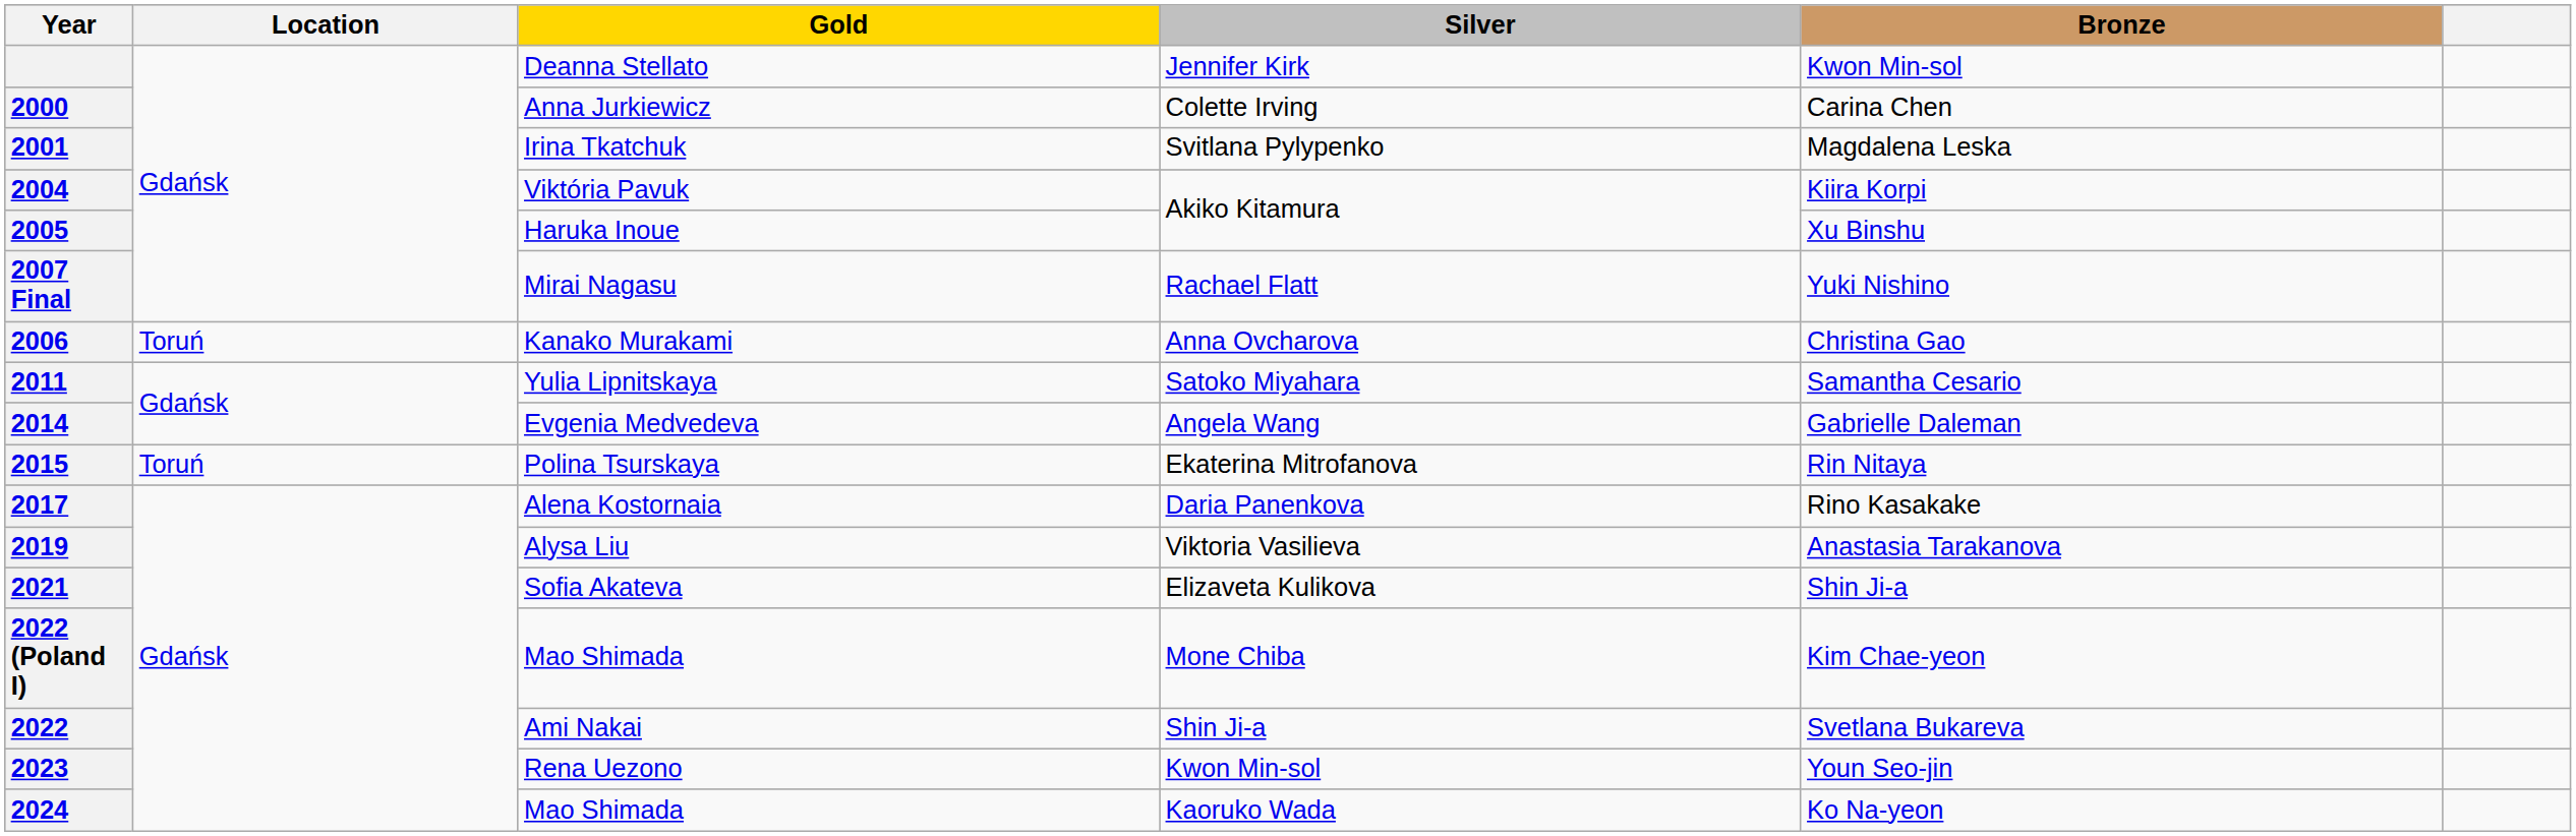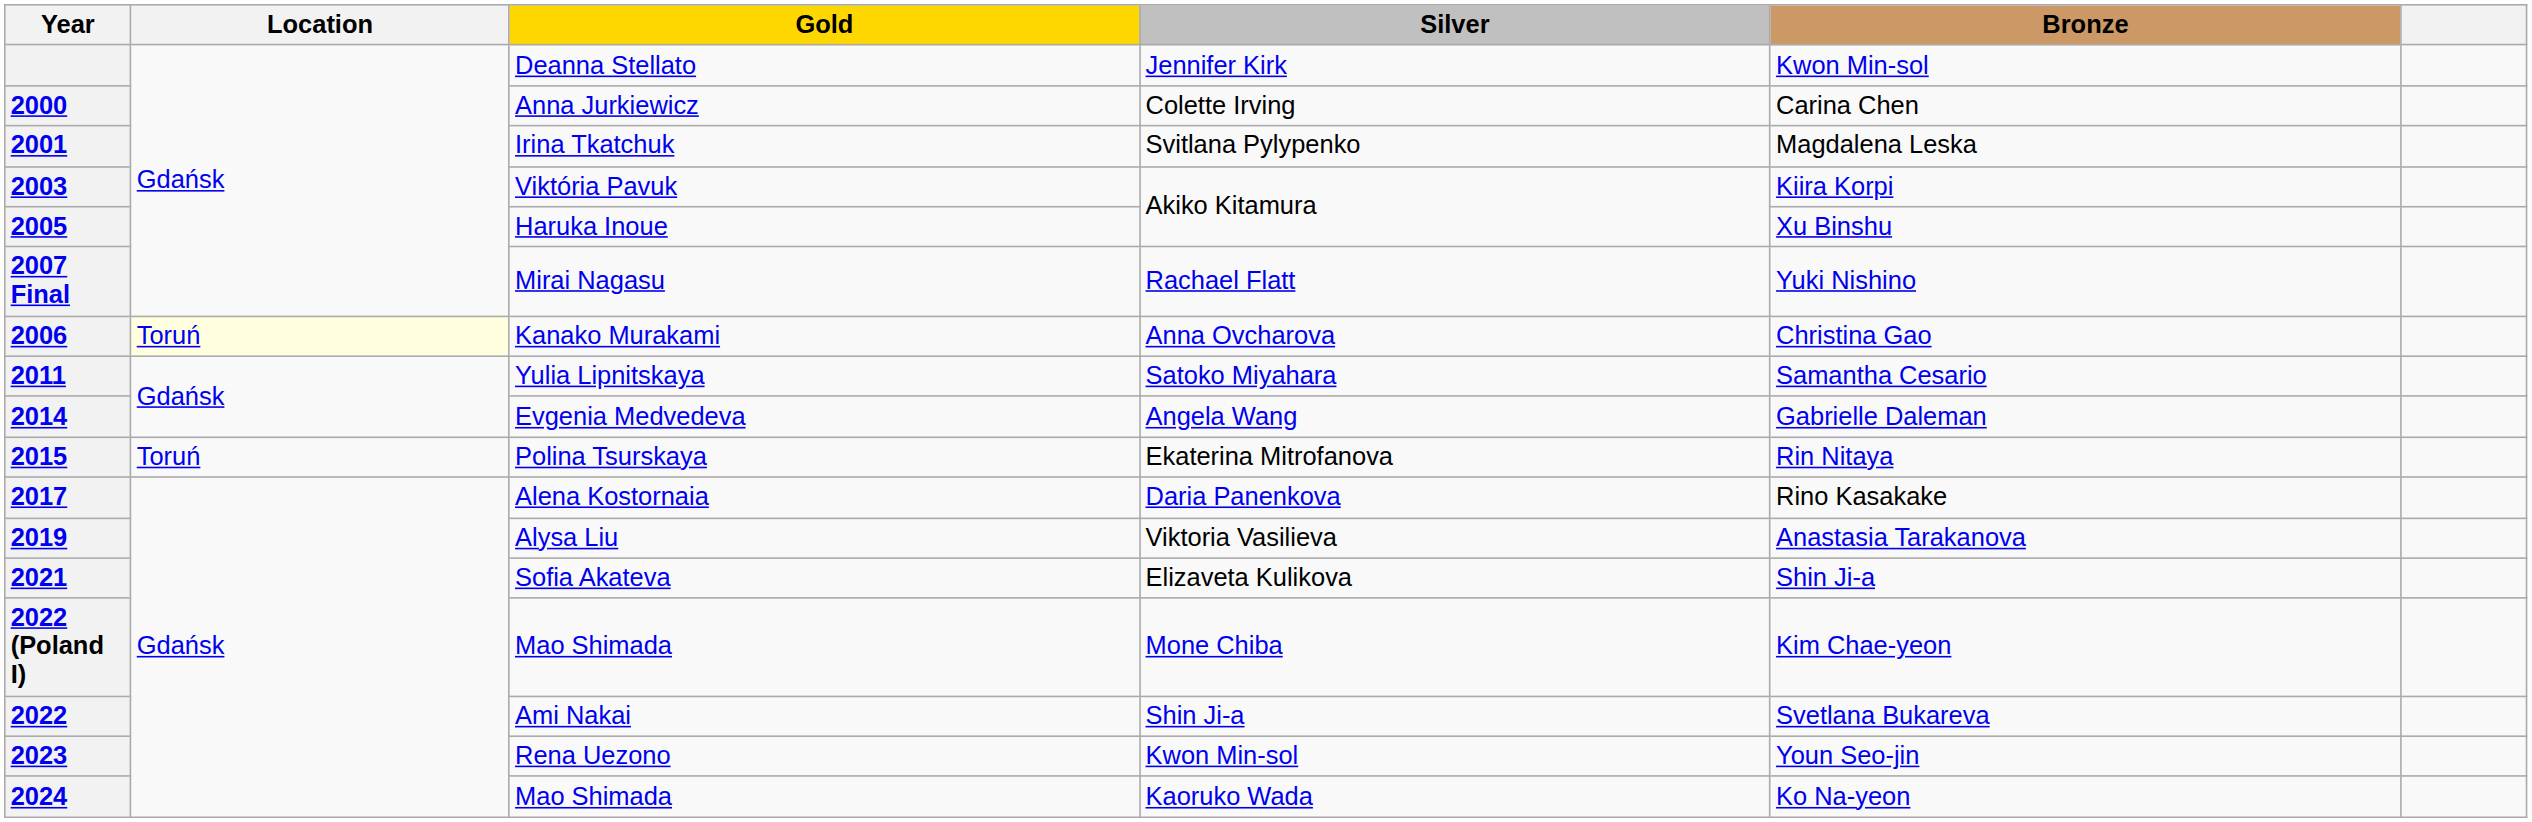Viktória Pavuk | Year: 2004 -> 2003
Kanako Murakami | Location: no background -> lightyellow background
